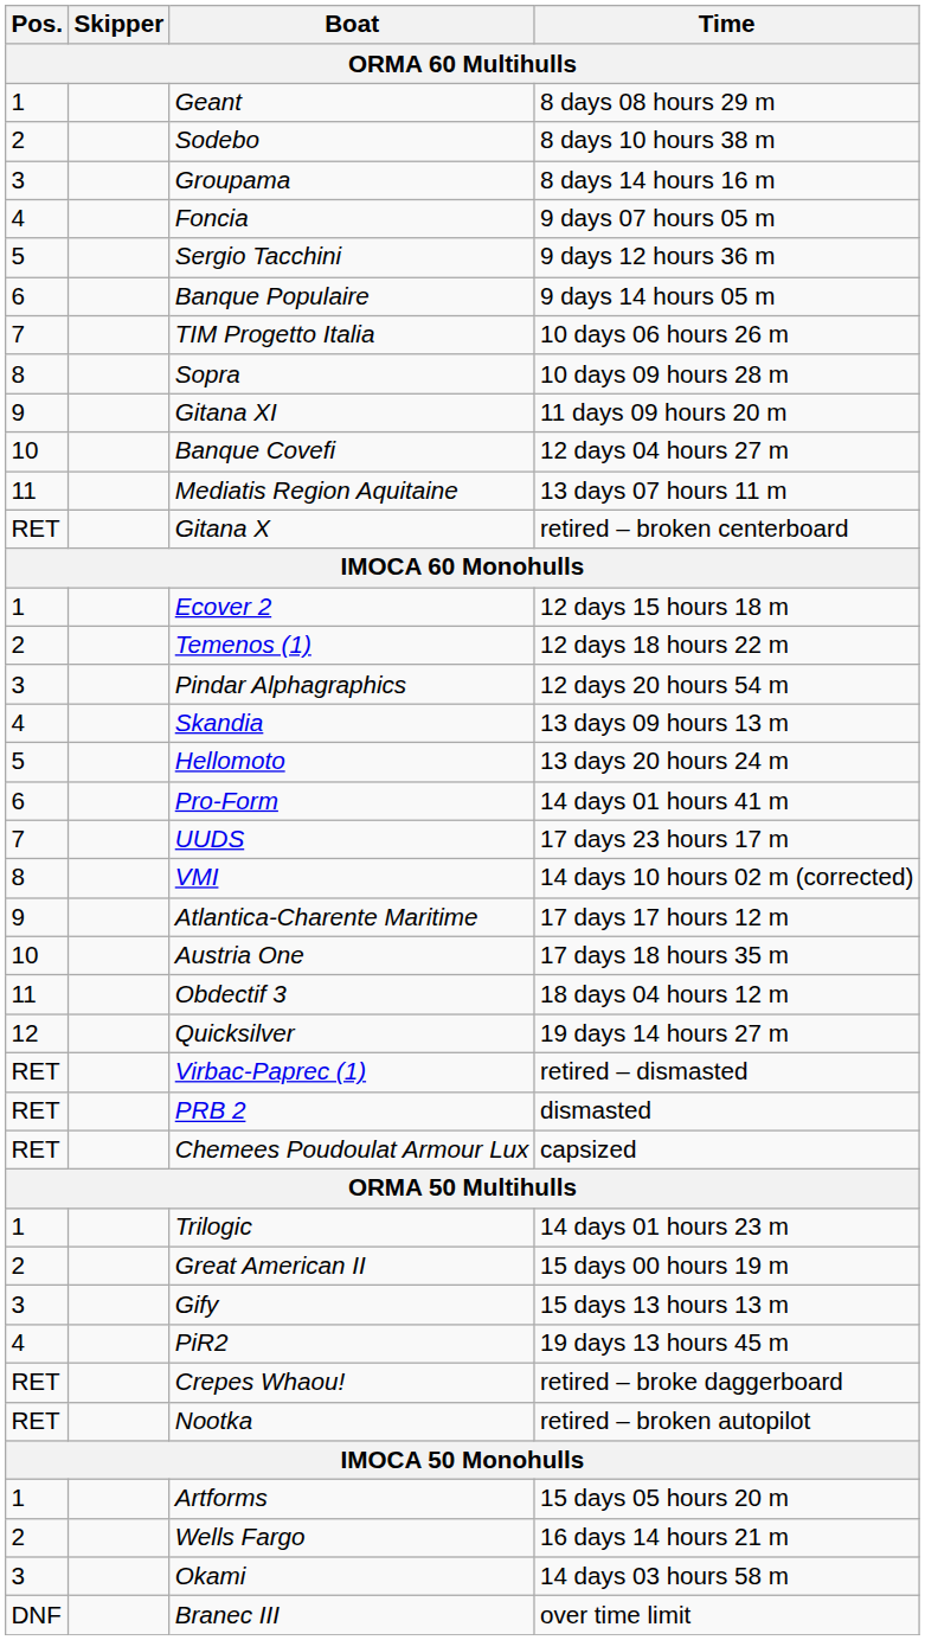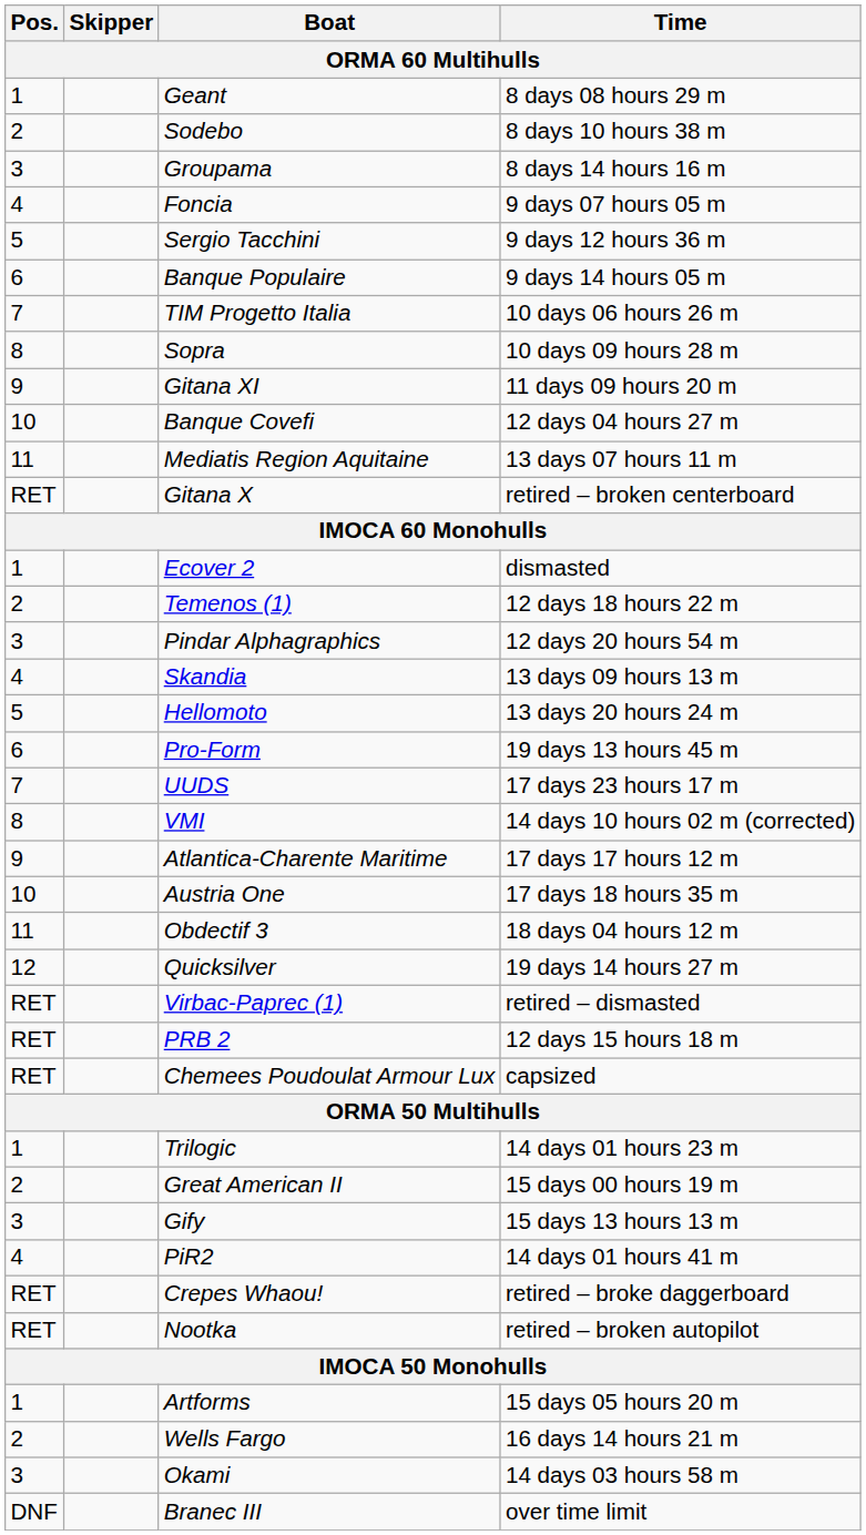Ecover 2 | Time: 12 days 15 hours 18 m -> dismasted
Pro-Form | Time: 14 days 01 hours 41 m -> 19 days 13 hours 45 m
PRB 2 | Time: dismasted -> 12 days 15 hours 18 m
PiR2 | Time: 19 days 13 hours 45 m -> 14 days 01 hours 41 m
